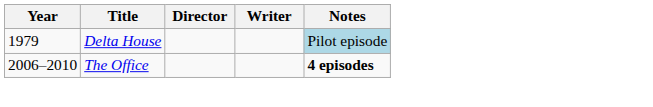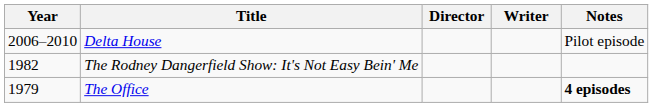Delta House | Year: 1979 -> 2006–2010
Delta House | Notes: lightblue background -> no background
+ row: 1982 | The Rodney Dangerfield Show: It's Not Easy Bein' Me
The Office | Year: 2006–2010 -> 1979
